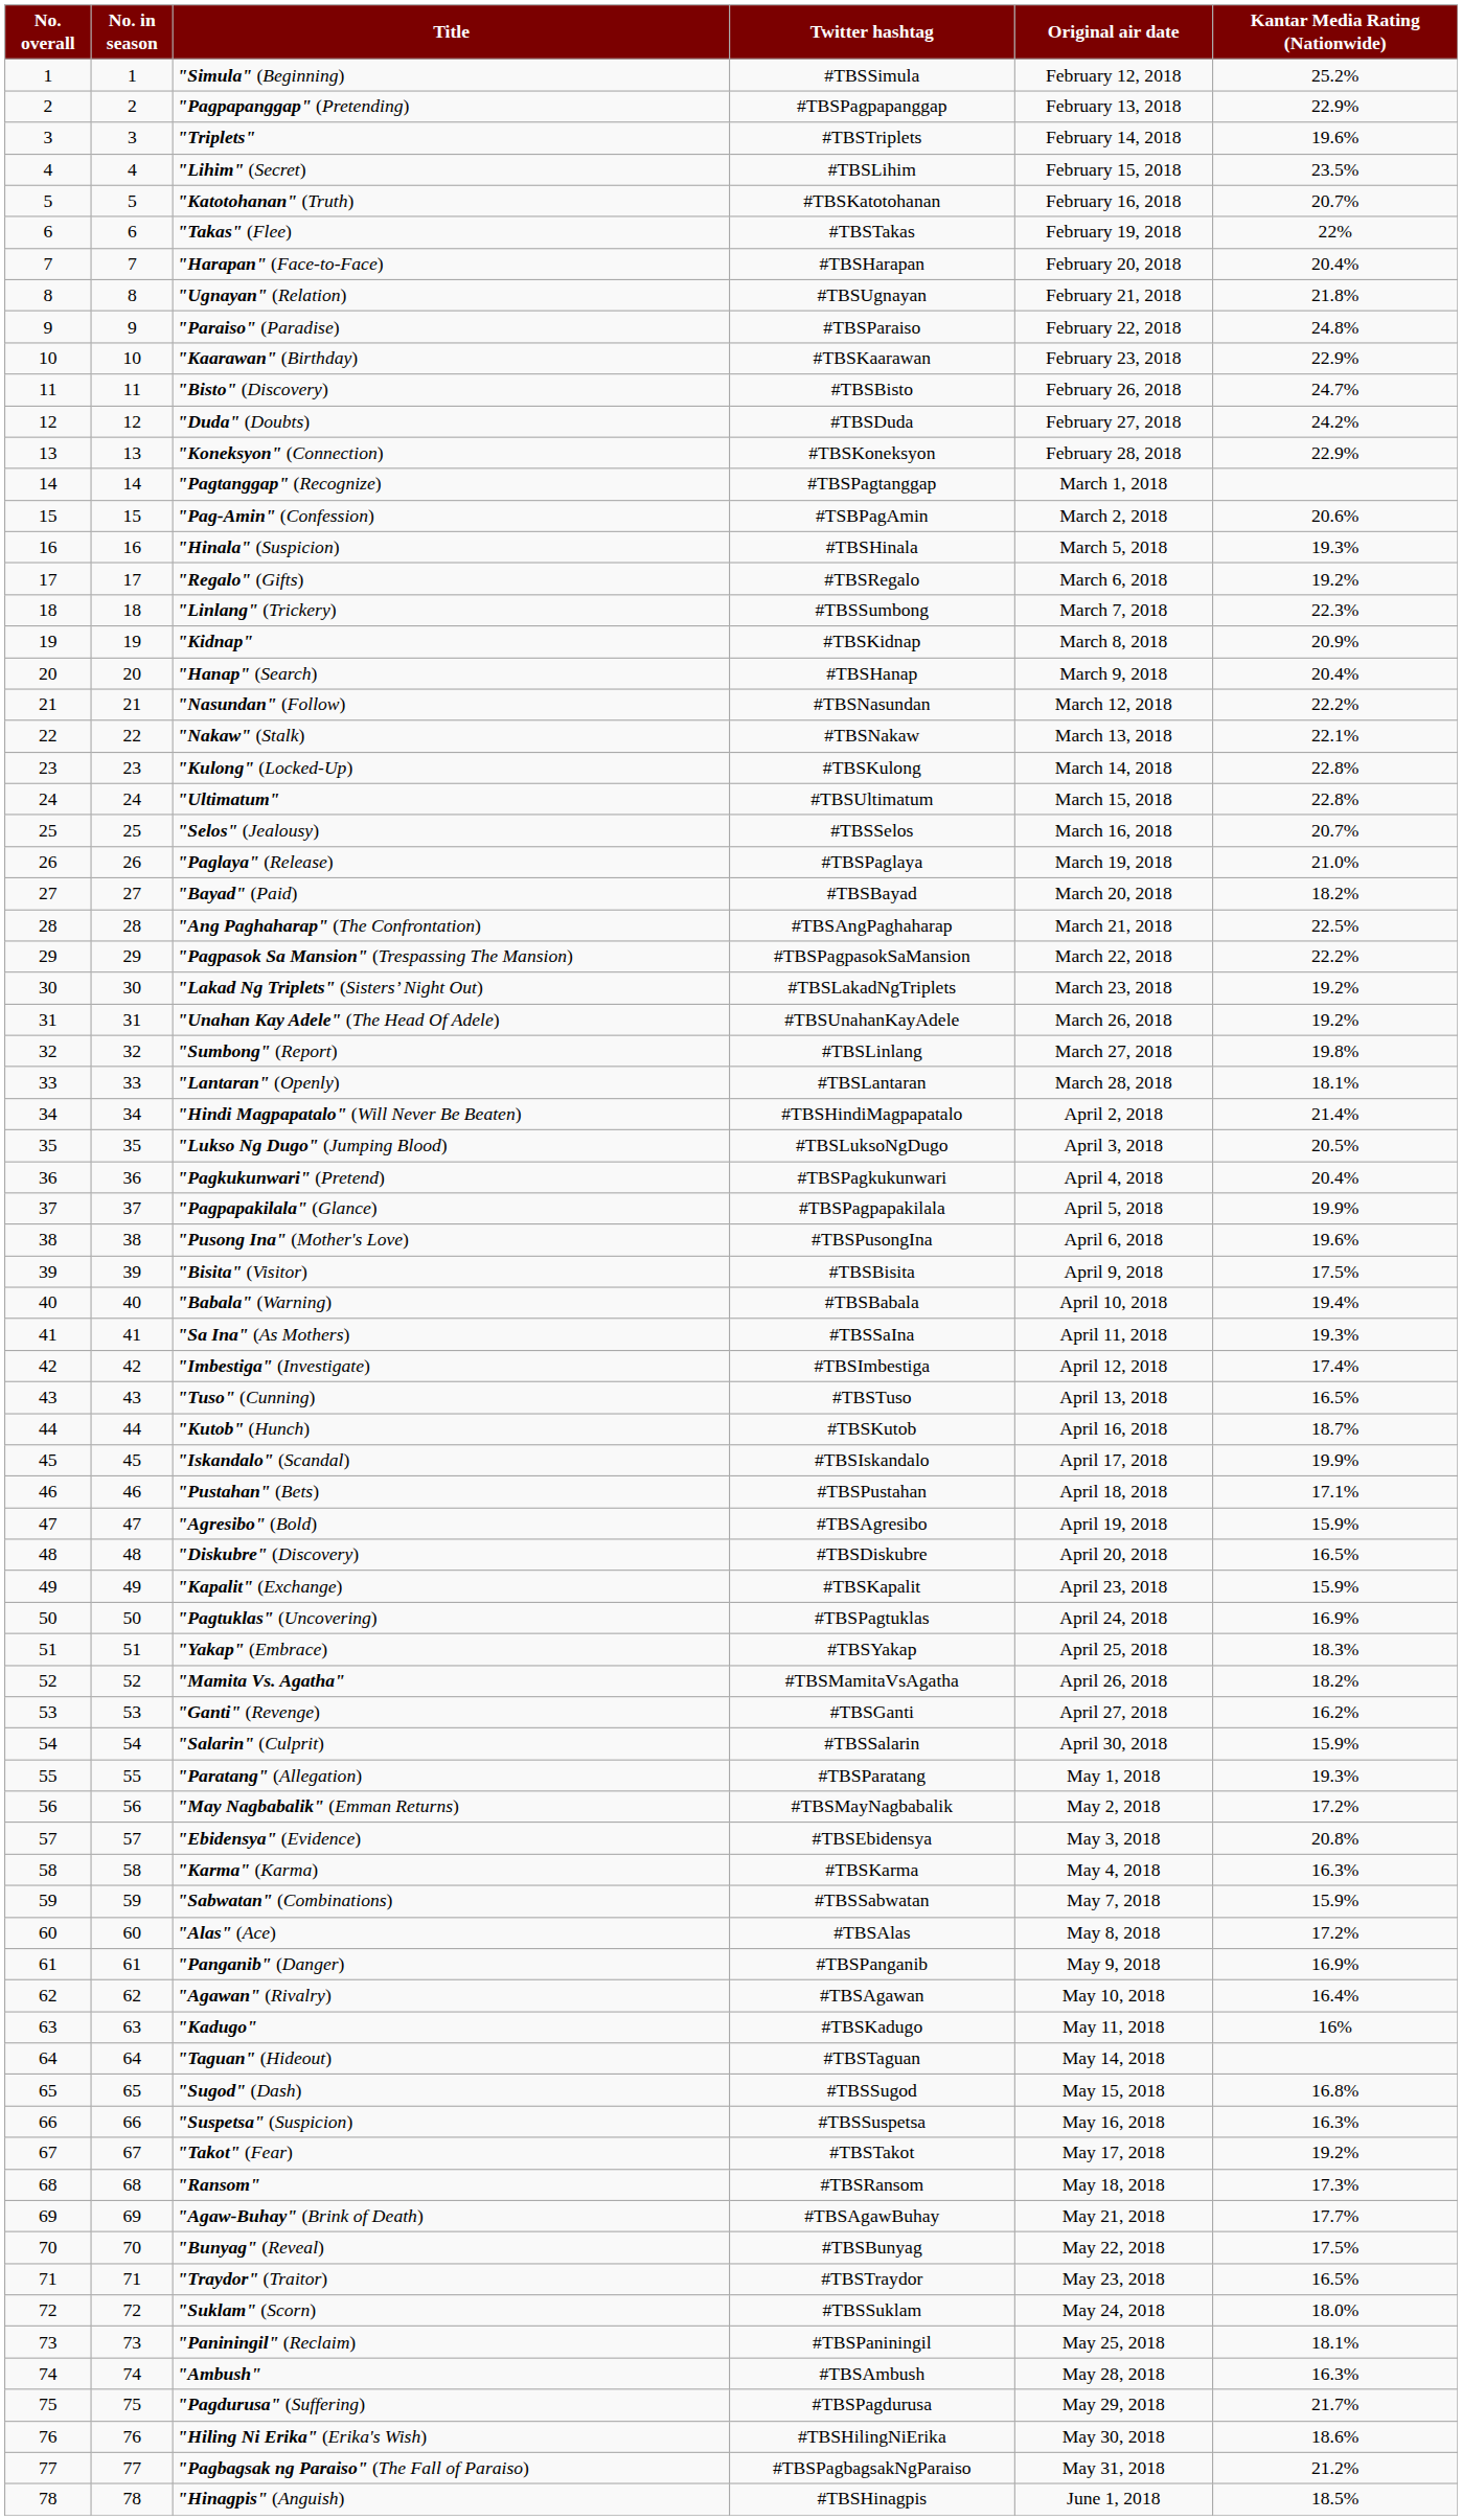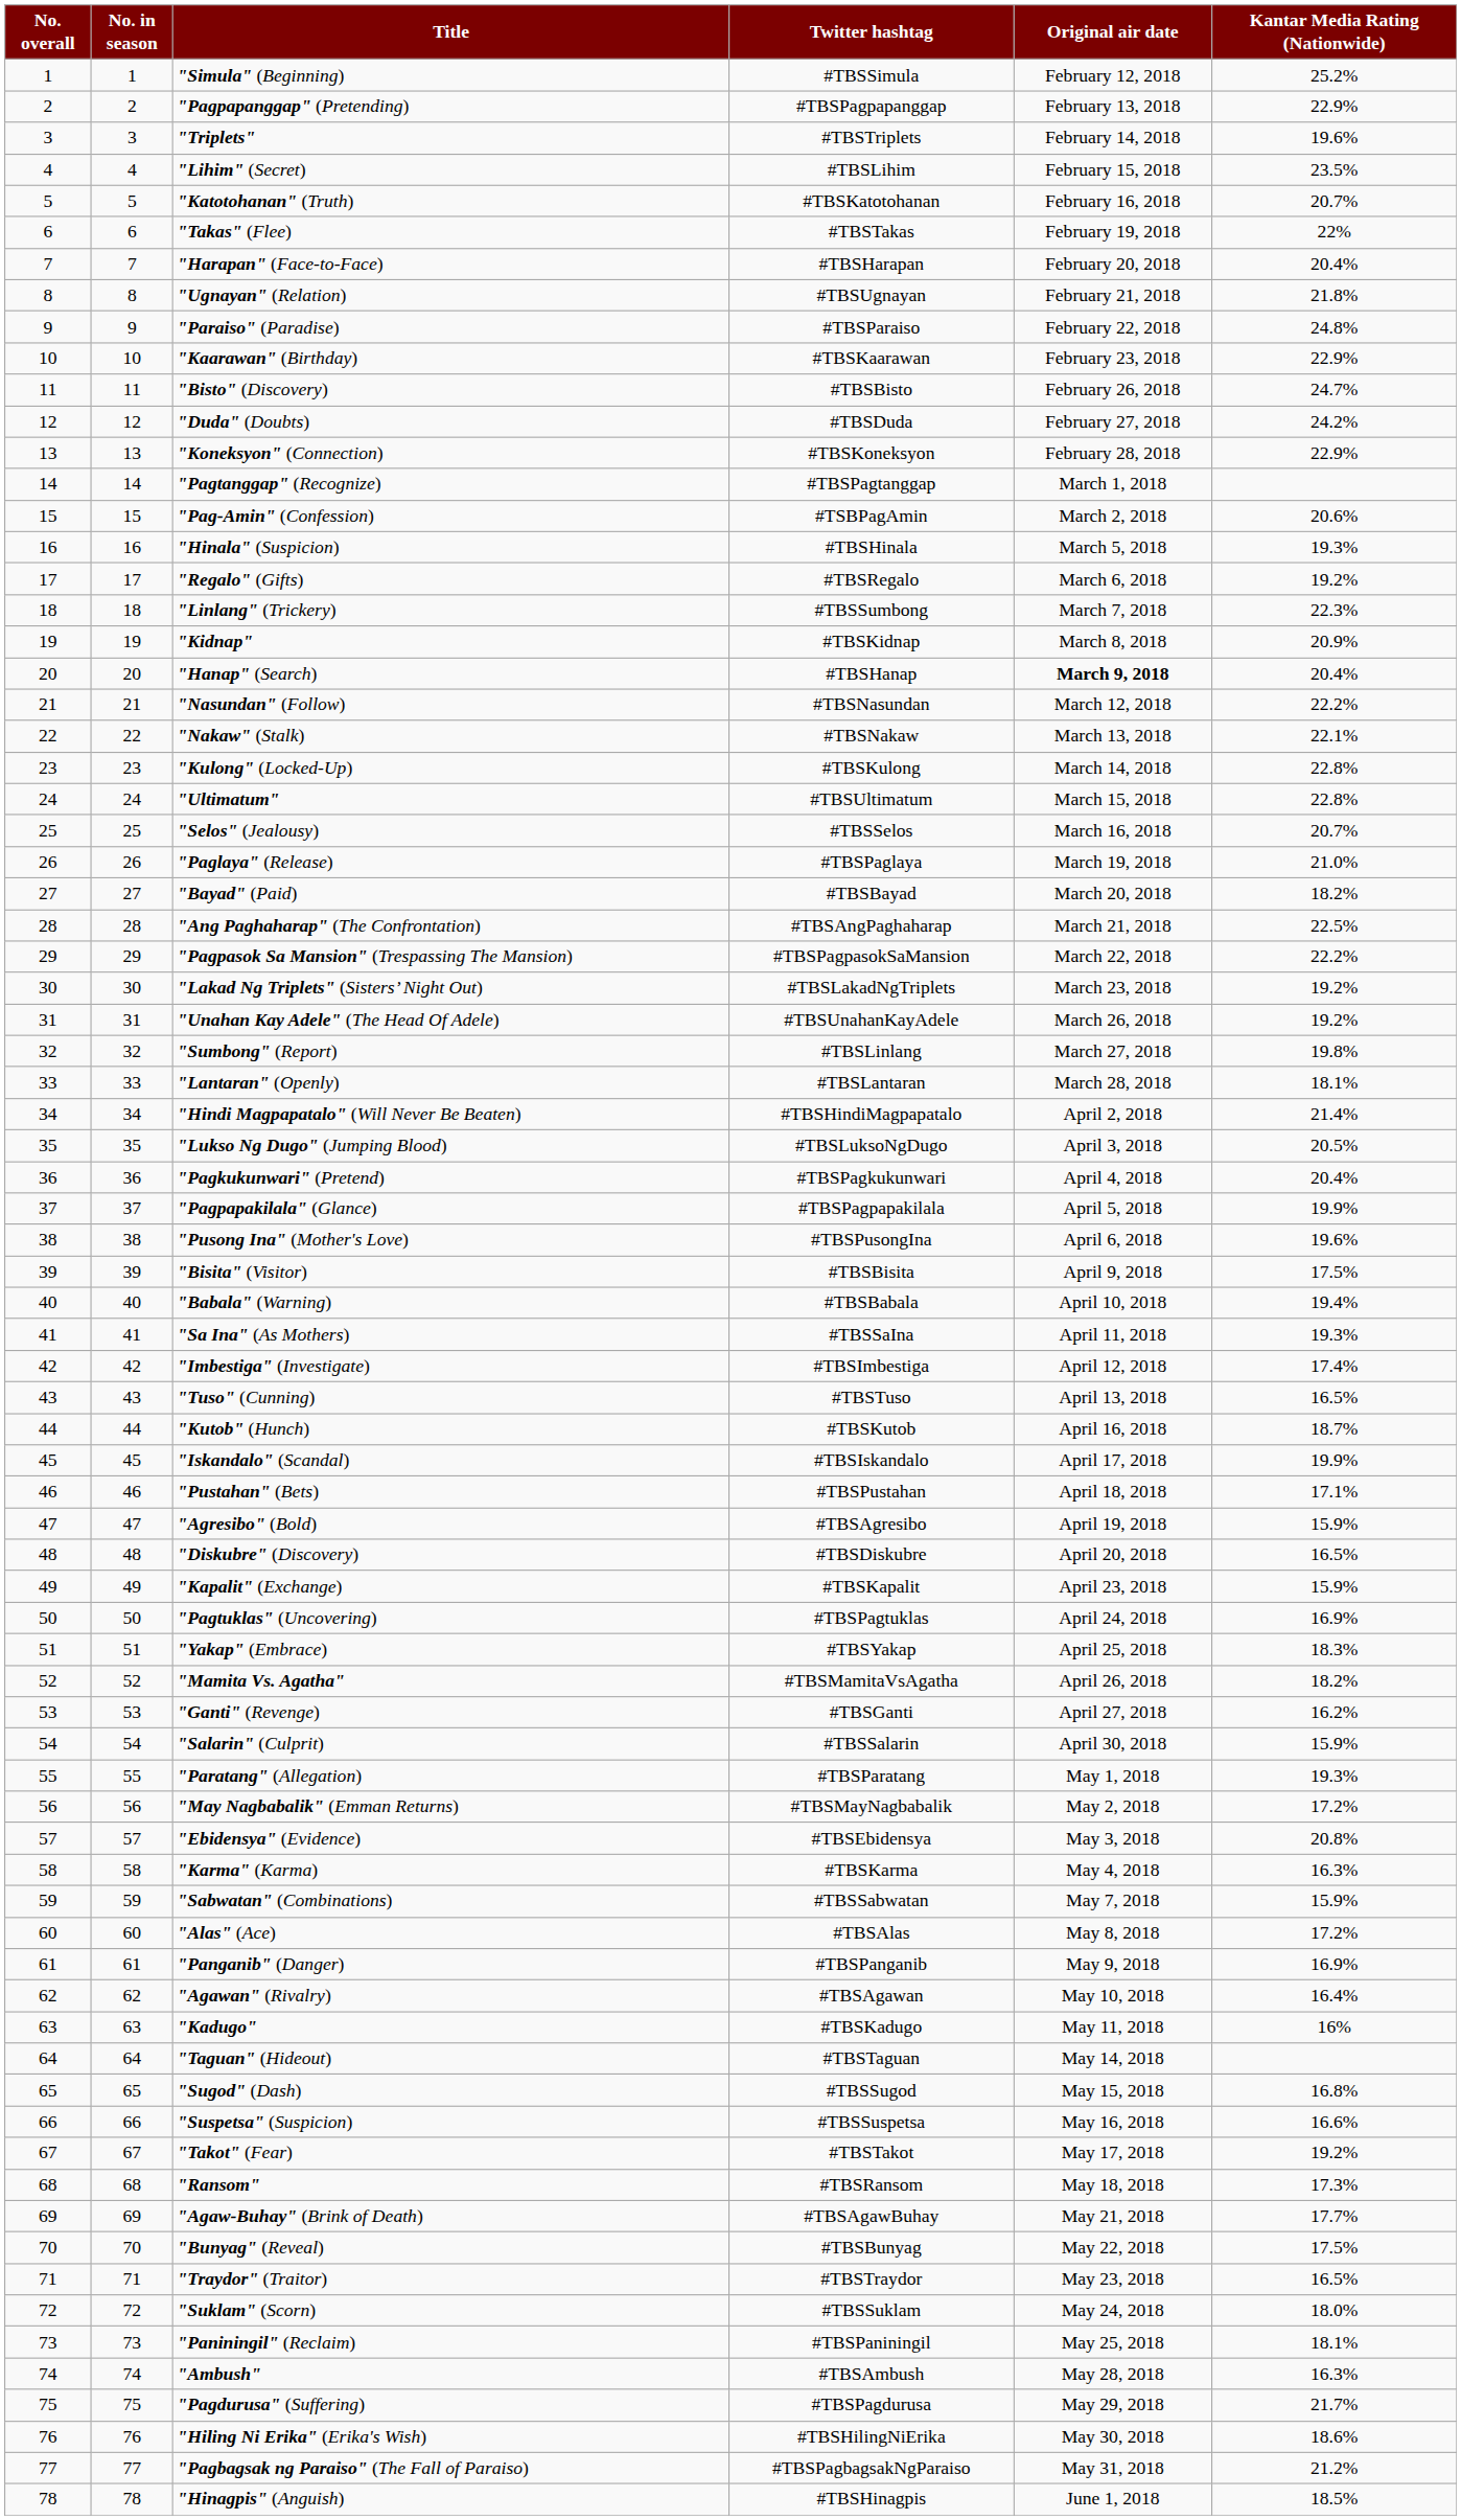"Hanap" (Search) | Original air date: normal -> bold
"Suspetsa" (Suspicion) | Kantar Media Rating (Nationwide): 16.3% -> 16.6%
